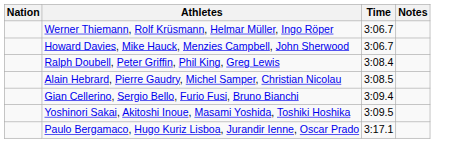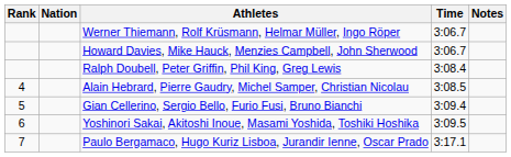+ column: Rank | 4 | 5 | 6 | 7
